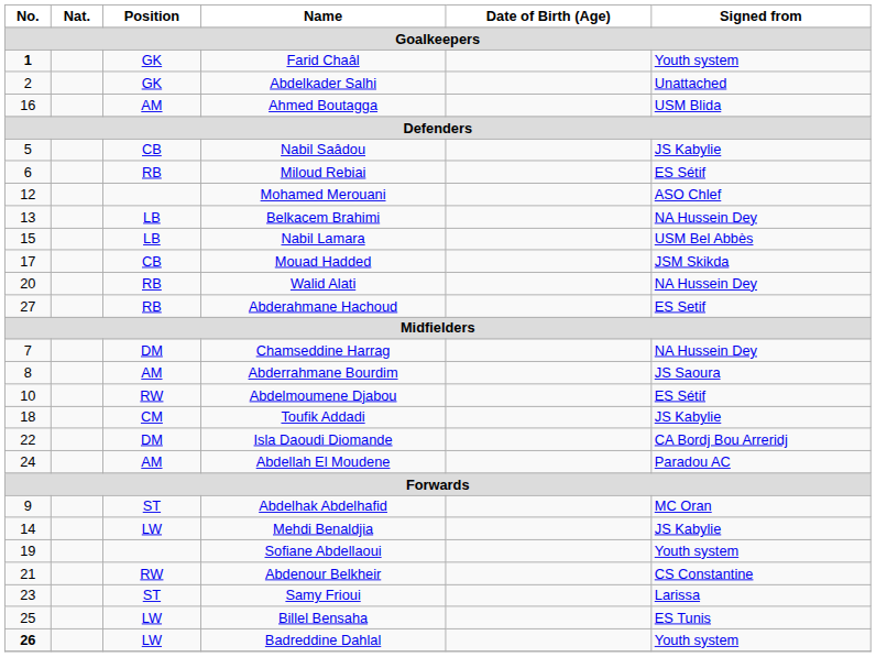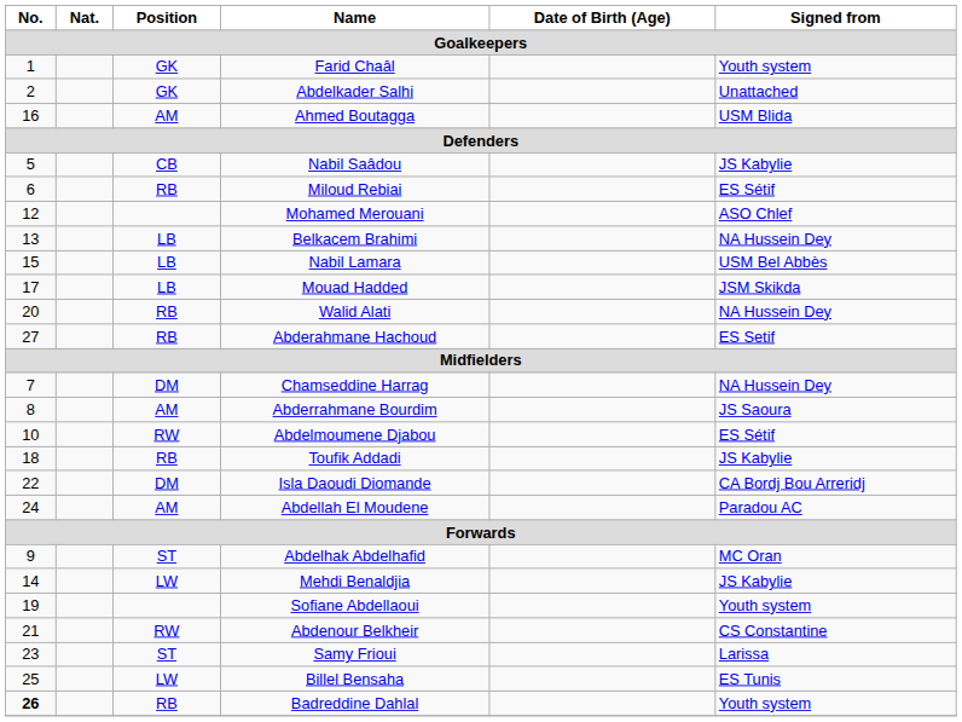Farid Chaâl | No.: bold -> normal
Mouad Hadded | Position: CB -> LB
Toufik Addadi | Position: CM -> RB
Badreddine Dahlal | Position: LW -> RB
